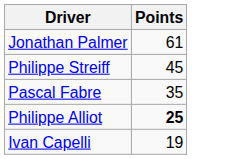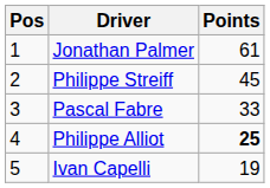+ column: Pos | 1 | 2 | 3 | 4 | 5
Pascal Fabre | Points: 35 -> 33
